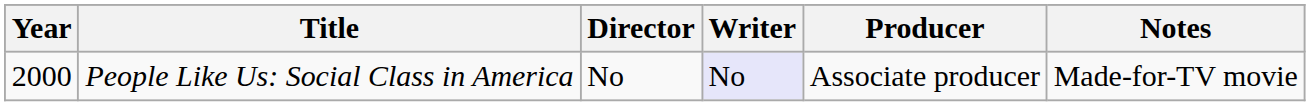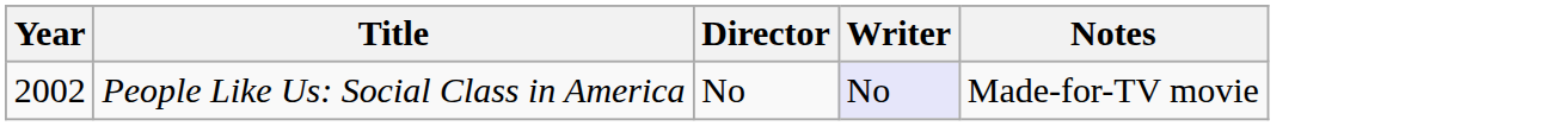- column: Producer | Associate producer
People Like Us: Social Class in America | Year: 2000 -> 2002
